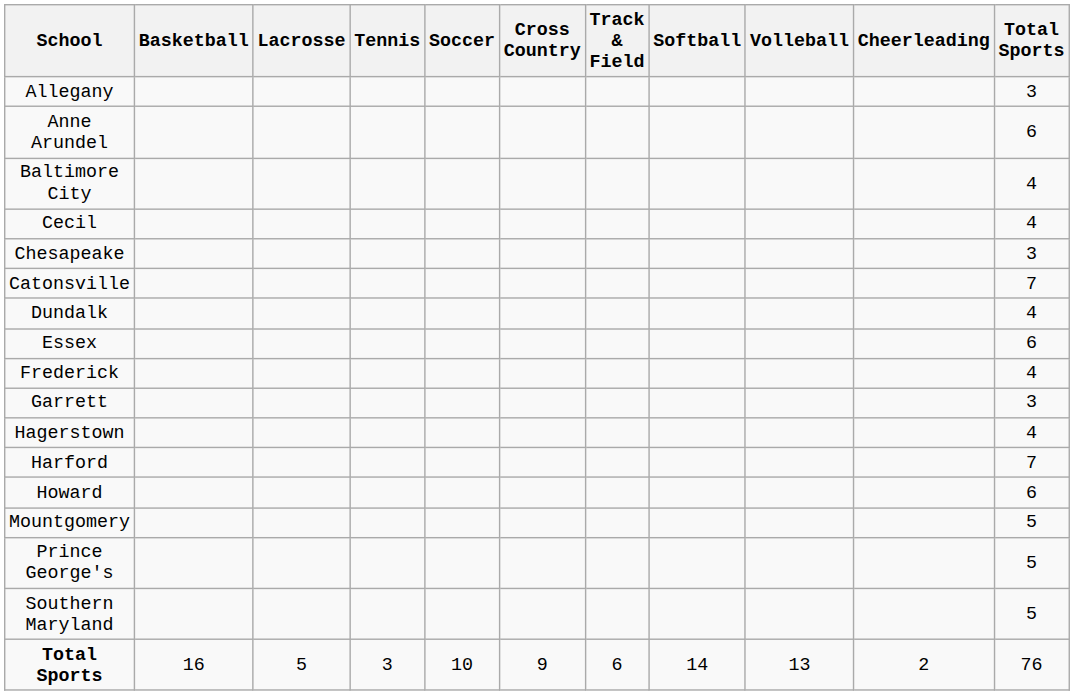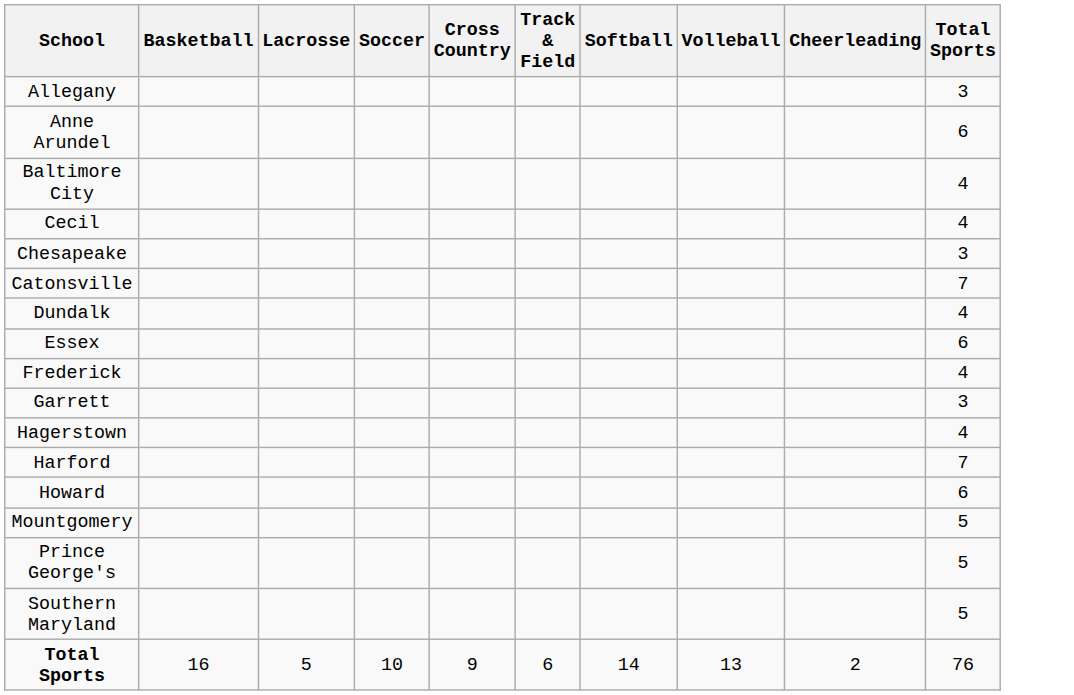- column: Tennis | 3
